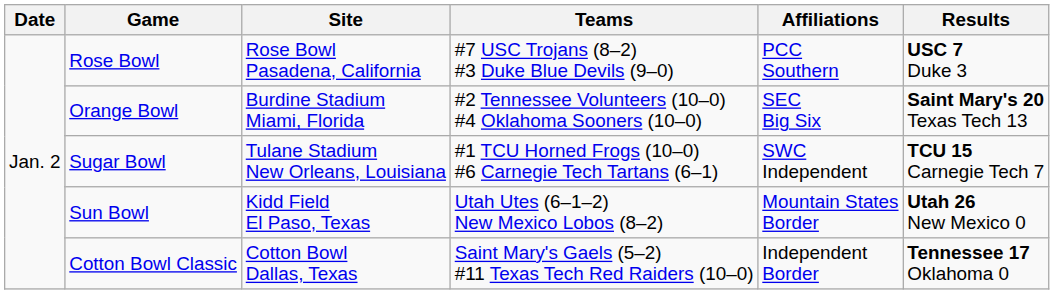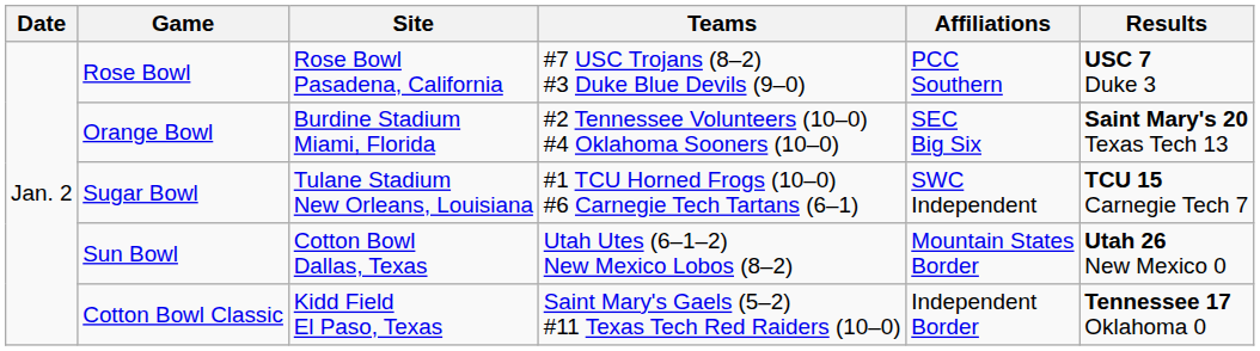Sun Bowl | Site: Kidd Field El Paso, Texas -> Cotton Bowl Dallas, Texas
Cotton Bowl Classic | Site: Cotton Bowl Dallas, Texas -> Kidd Field El Paso, Texas
